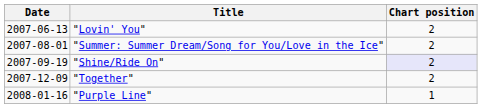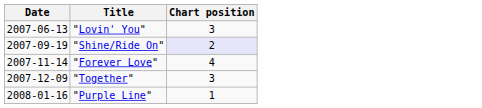"Lovin' You" | Chart position: 2 -> 3
- row: 2007-08-01 | "Summer: Summer Dream/Song for You/Love in the Ice" | 2
+ row: 2007-11-14 | "Forever Love" | 4
"Together" | Chart position: 2 -> 3
